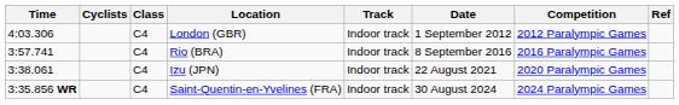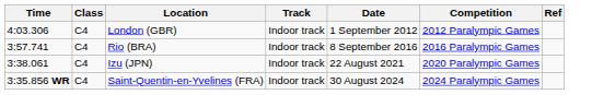- column: Cyclists
